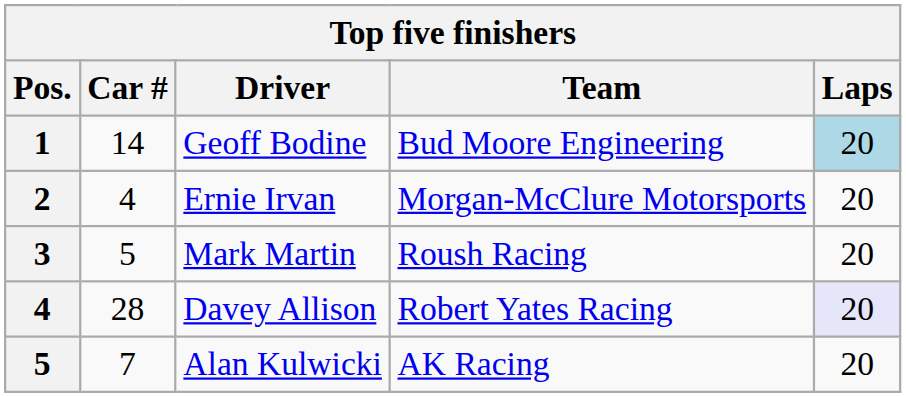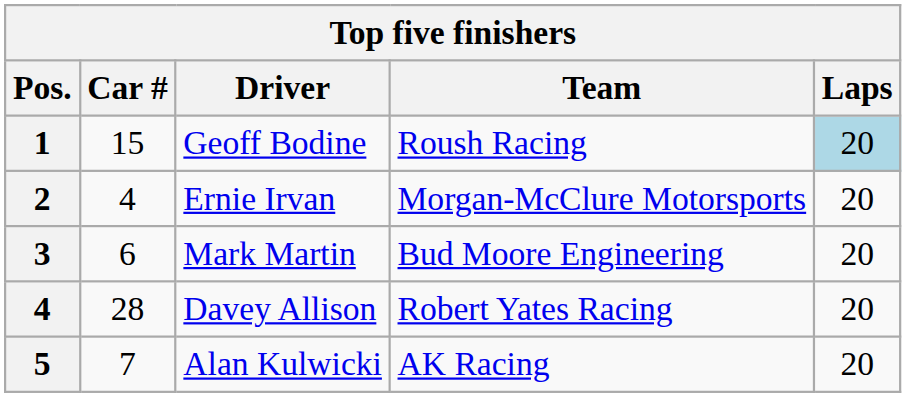Geoff Bodine | Car #: 14 -> 15
Geoff Bodine | Team: Bud Moore Engineering -> Roush Racing
Mark Martin | Car #: 5 -> 6
Mark Martin | Team: Roush Racing -> Bud Moore Engineering
Davey Allison | Laps: lavender background -> no background
